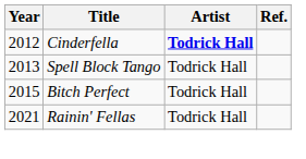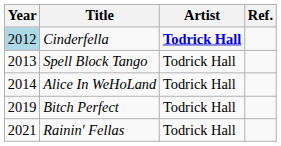Cinderfella | Year: no background -> lightblue background
+ row: 2014 | Alice In WeHoLand | Todrick Hall
Bitch Perfect | Year: 2015 -> 2019
